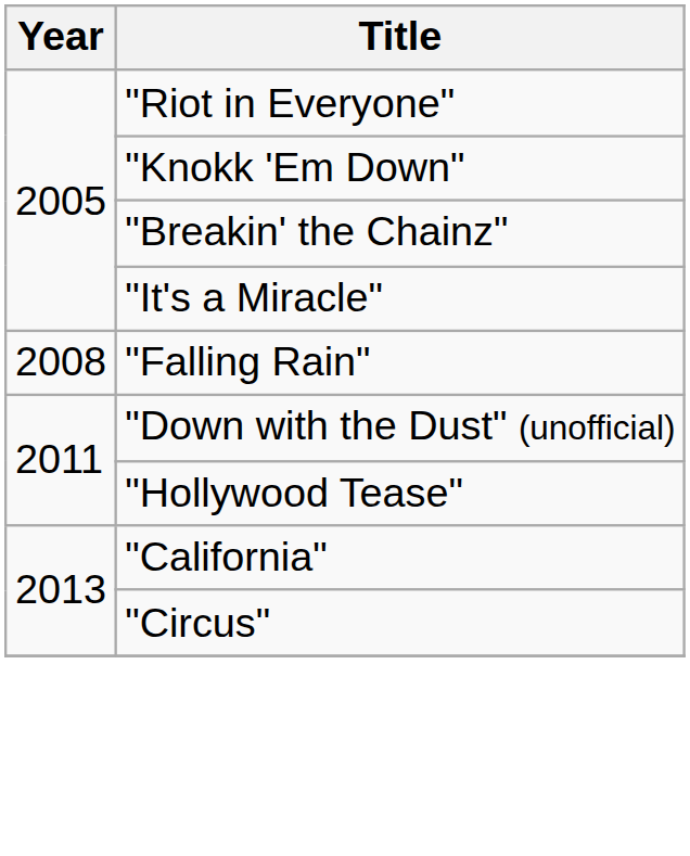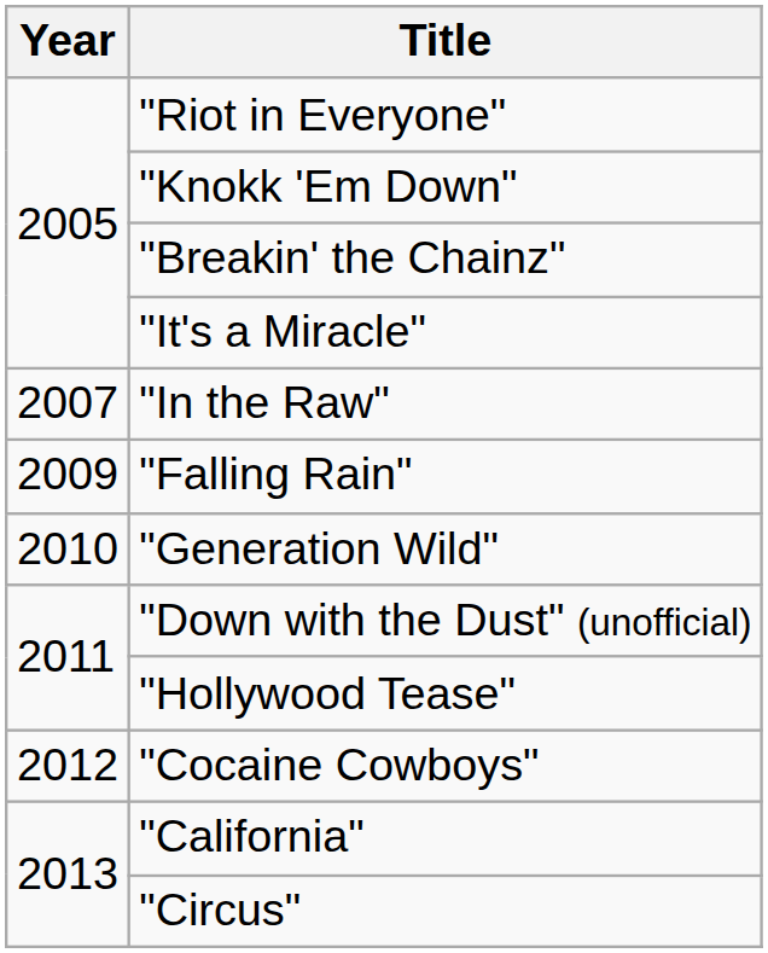+ row: 2007 | "In the Raw"
"Falling Rain" | Year: 2008 -> 2009
+ row: 2010 | "Generation Wild"
+ row: 2012 | "Cocaine Cowboys"
